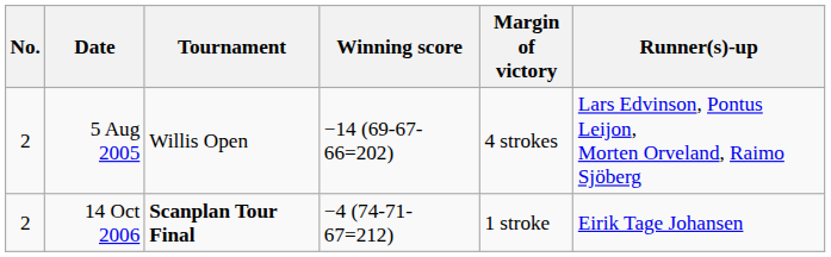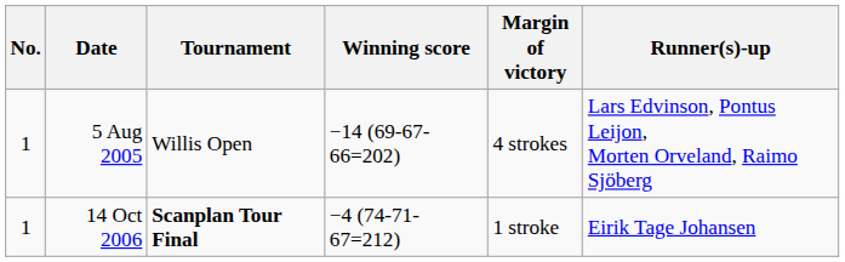5 Aug 2005 | No.: 2 -> 1
14 Oct 2006 | No.: 2 -> 1
